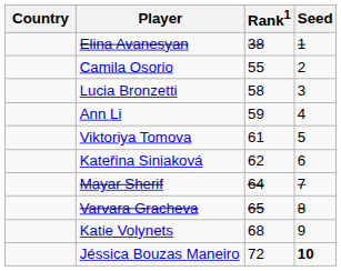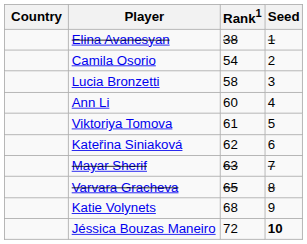Camila Osorio | Rank1: 55 -> 54
Ann Li | Rank1: 59 -> 60
Mayar Sherif | Rank1: 64 -> 63
